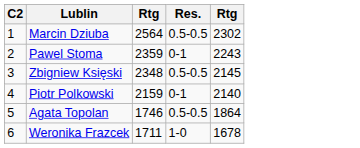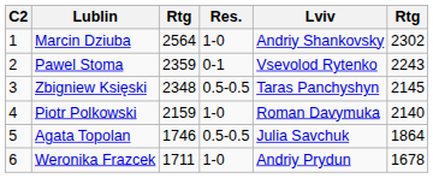+ column: Lviv | Andriy Shankovsky | Vsevolod Rytenko | Taras Panchyshyn | Roman Davymuka | Julia Savchuk | Andriy Prydun
Marcin Dziuba | Res.: 0.5-0.5 -> 1-0
Piotr Polkowski | Res.: 0-1 -> 1-0
